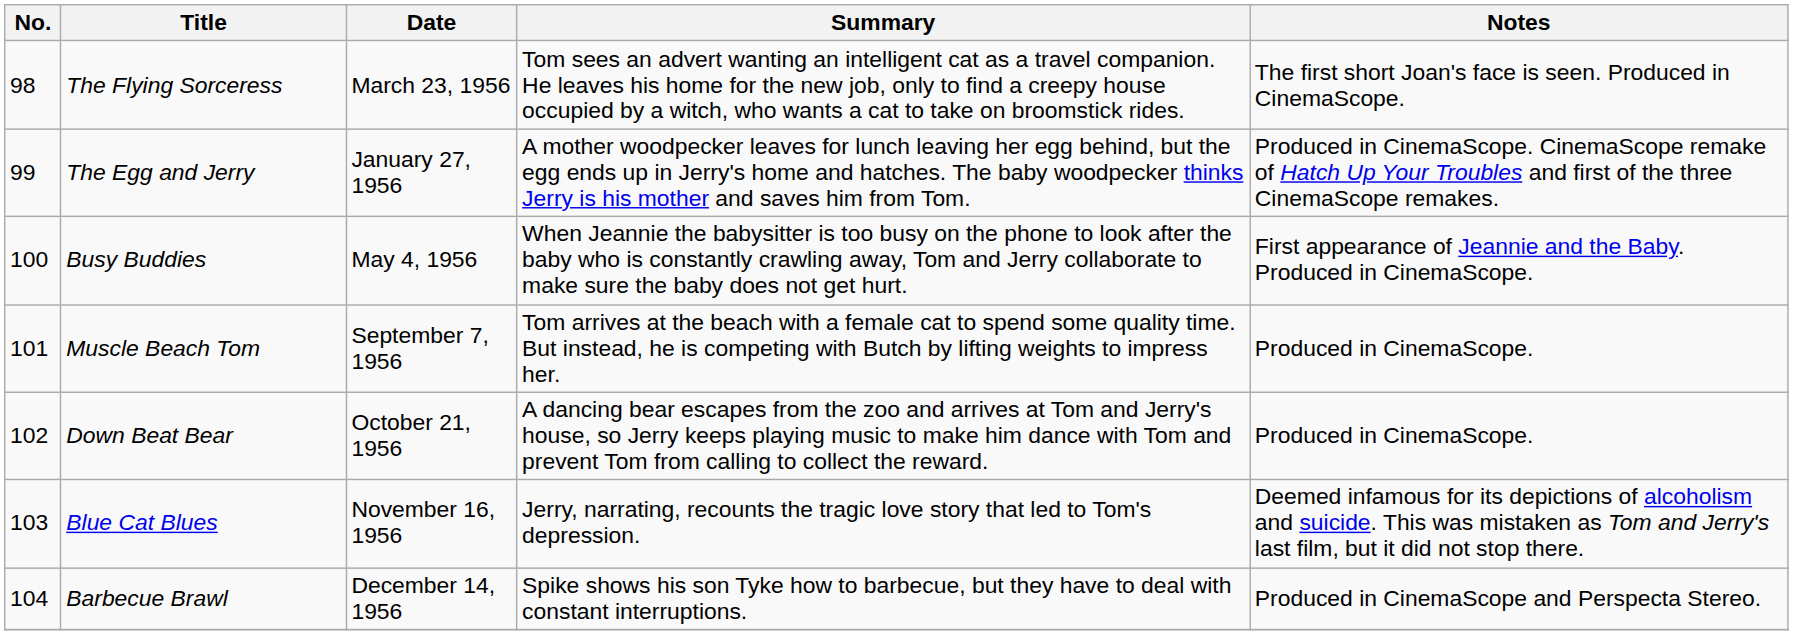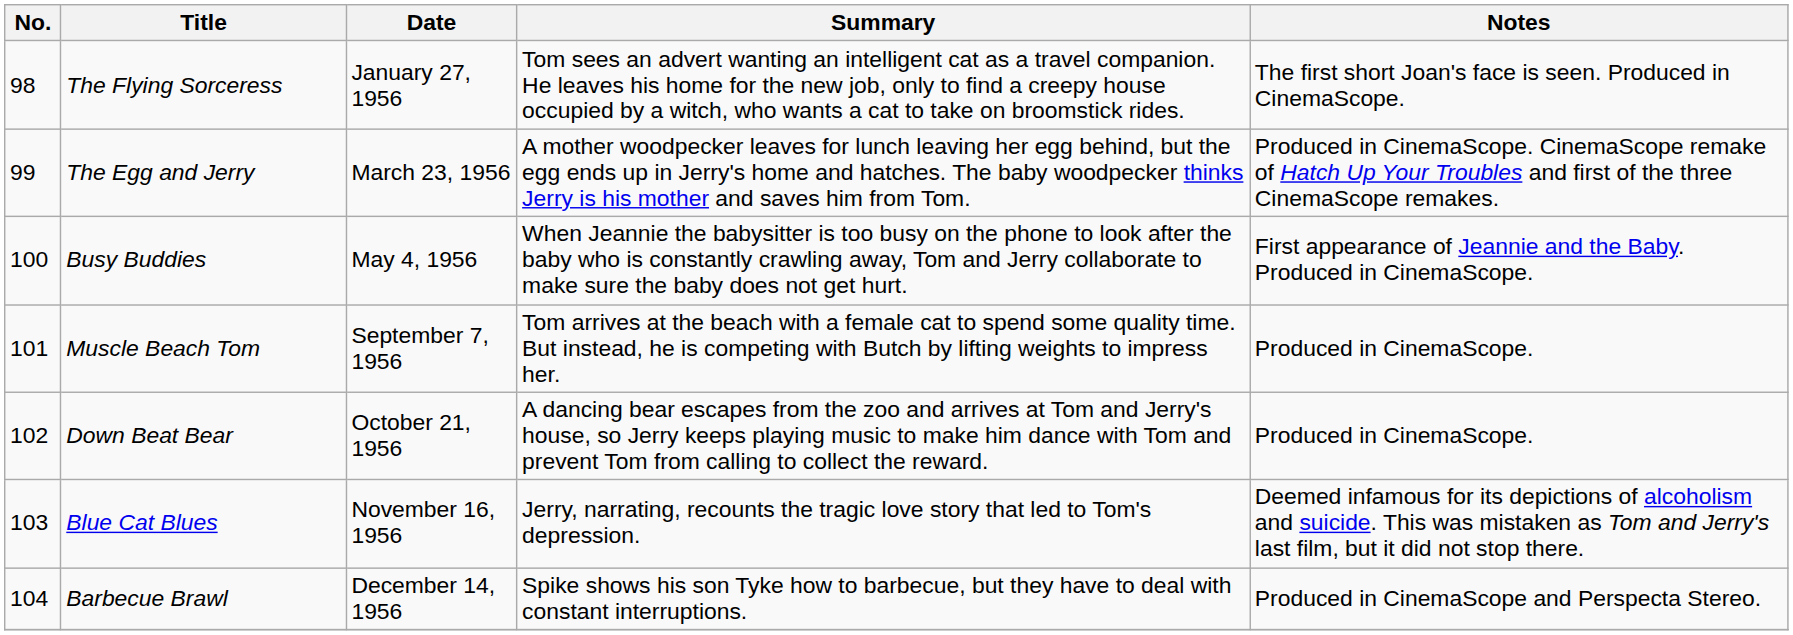The Flying Sorceress | Date: March 23, 1956 -> January 27, 1956
The Egg and Jerry | Date: January 27, 1956 -> March 23, 1956
